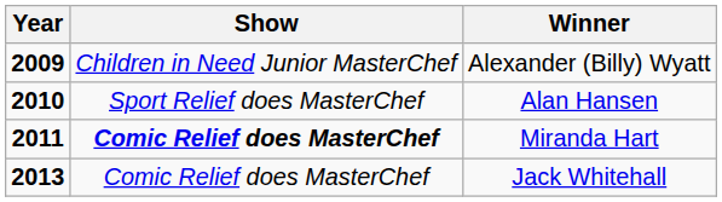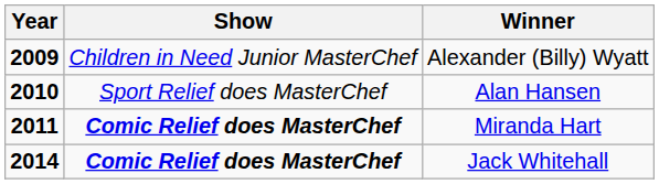Jack Whitehall | Year: 2013 -> 2014
Jack Whitehall | Show: normal -> bold
